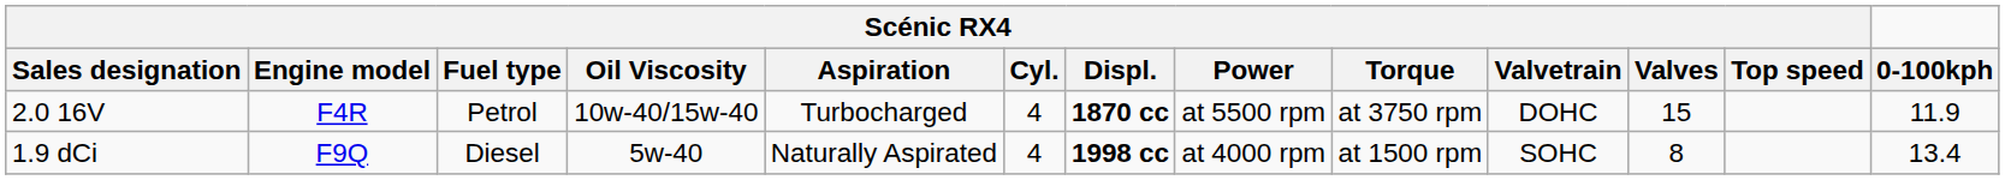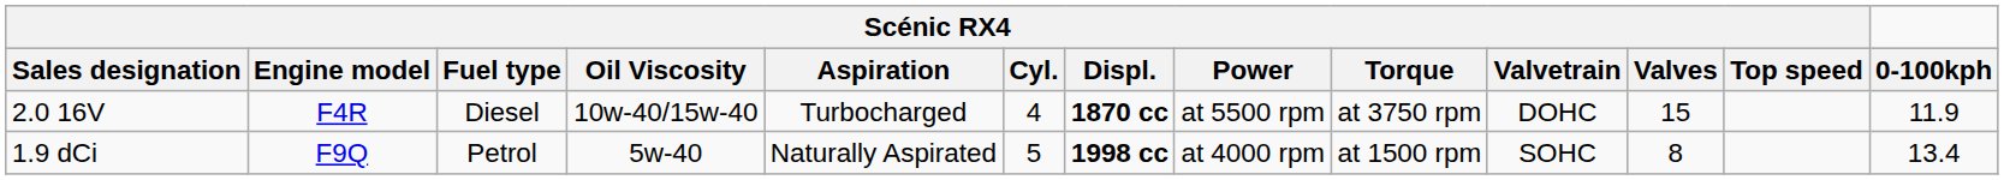2.0 16V | Scénic RX4 / Fuel type: Petrol -> Diesel
1.9 dCi | Scénic RX4 / Fuel type: Diesel -> Petrol
1.9 dCi | Scénic RX4 / Cyl.: 4 -> 5
